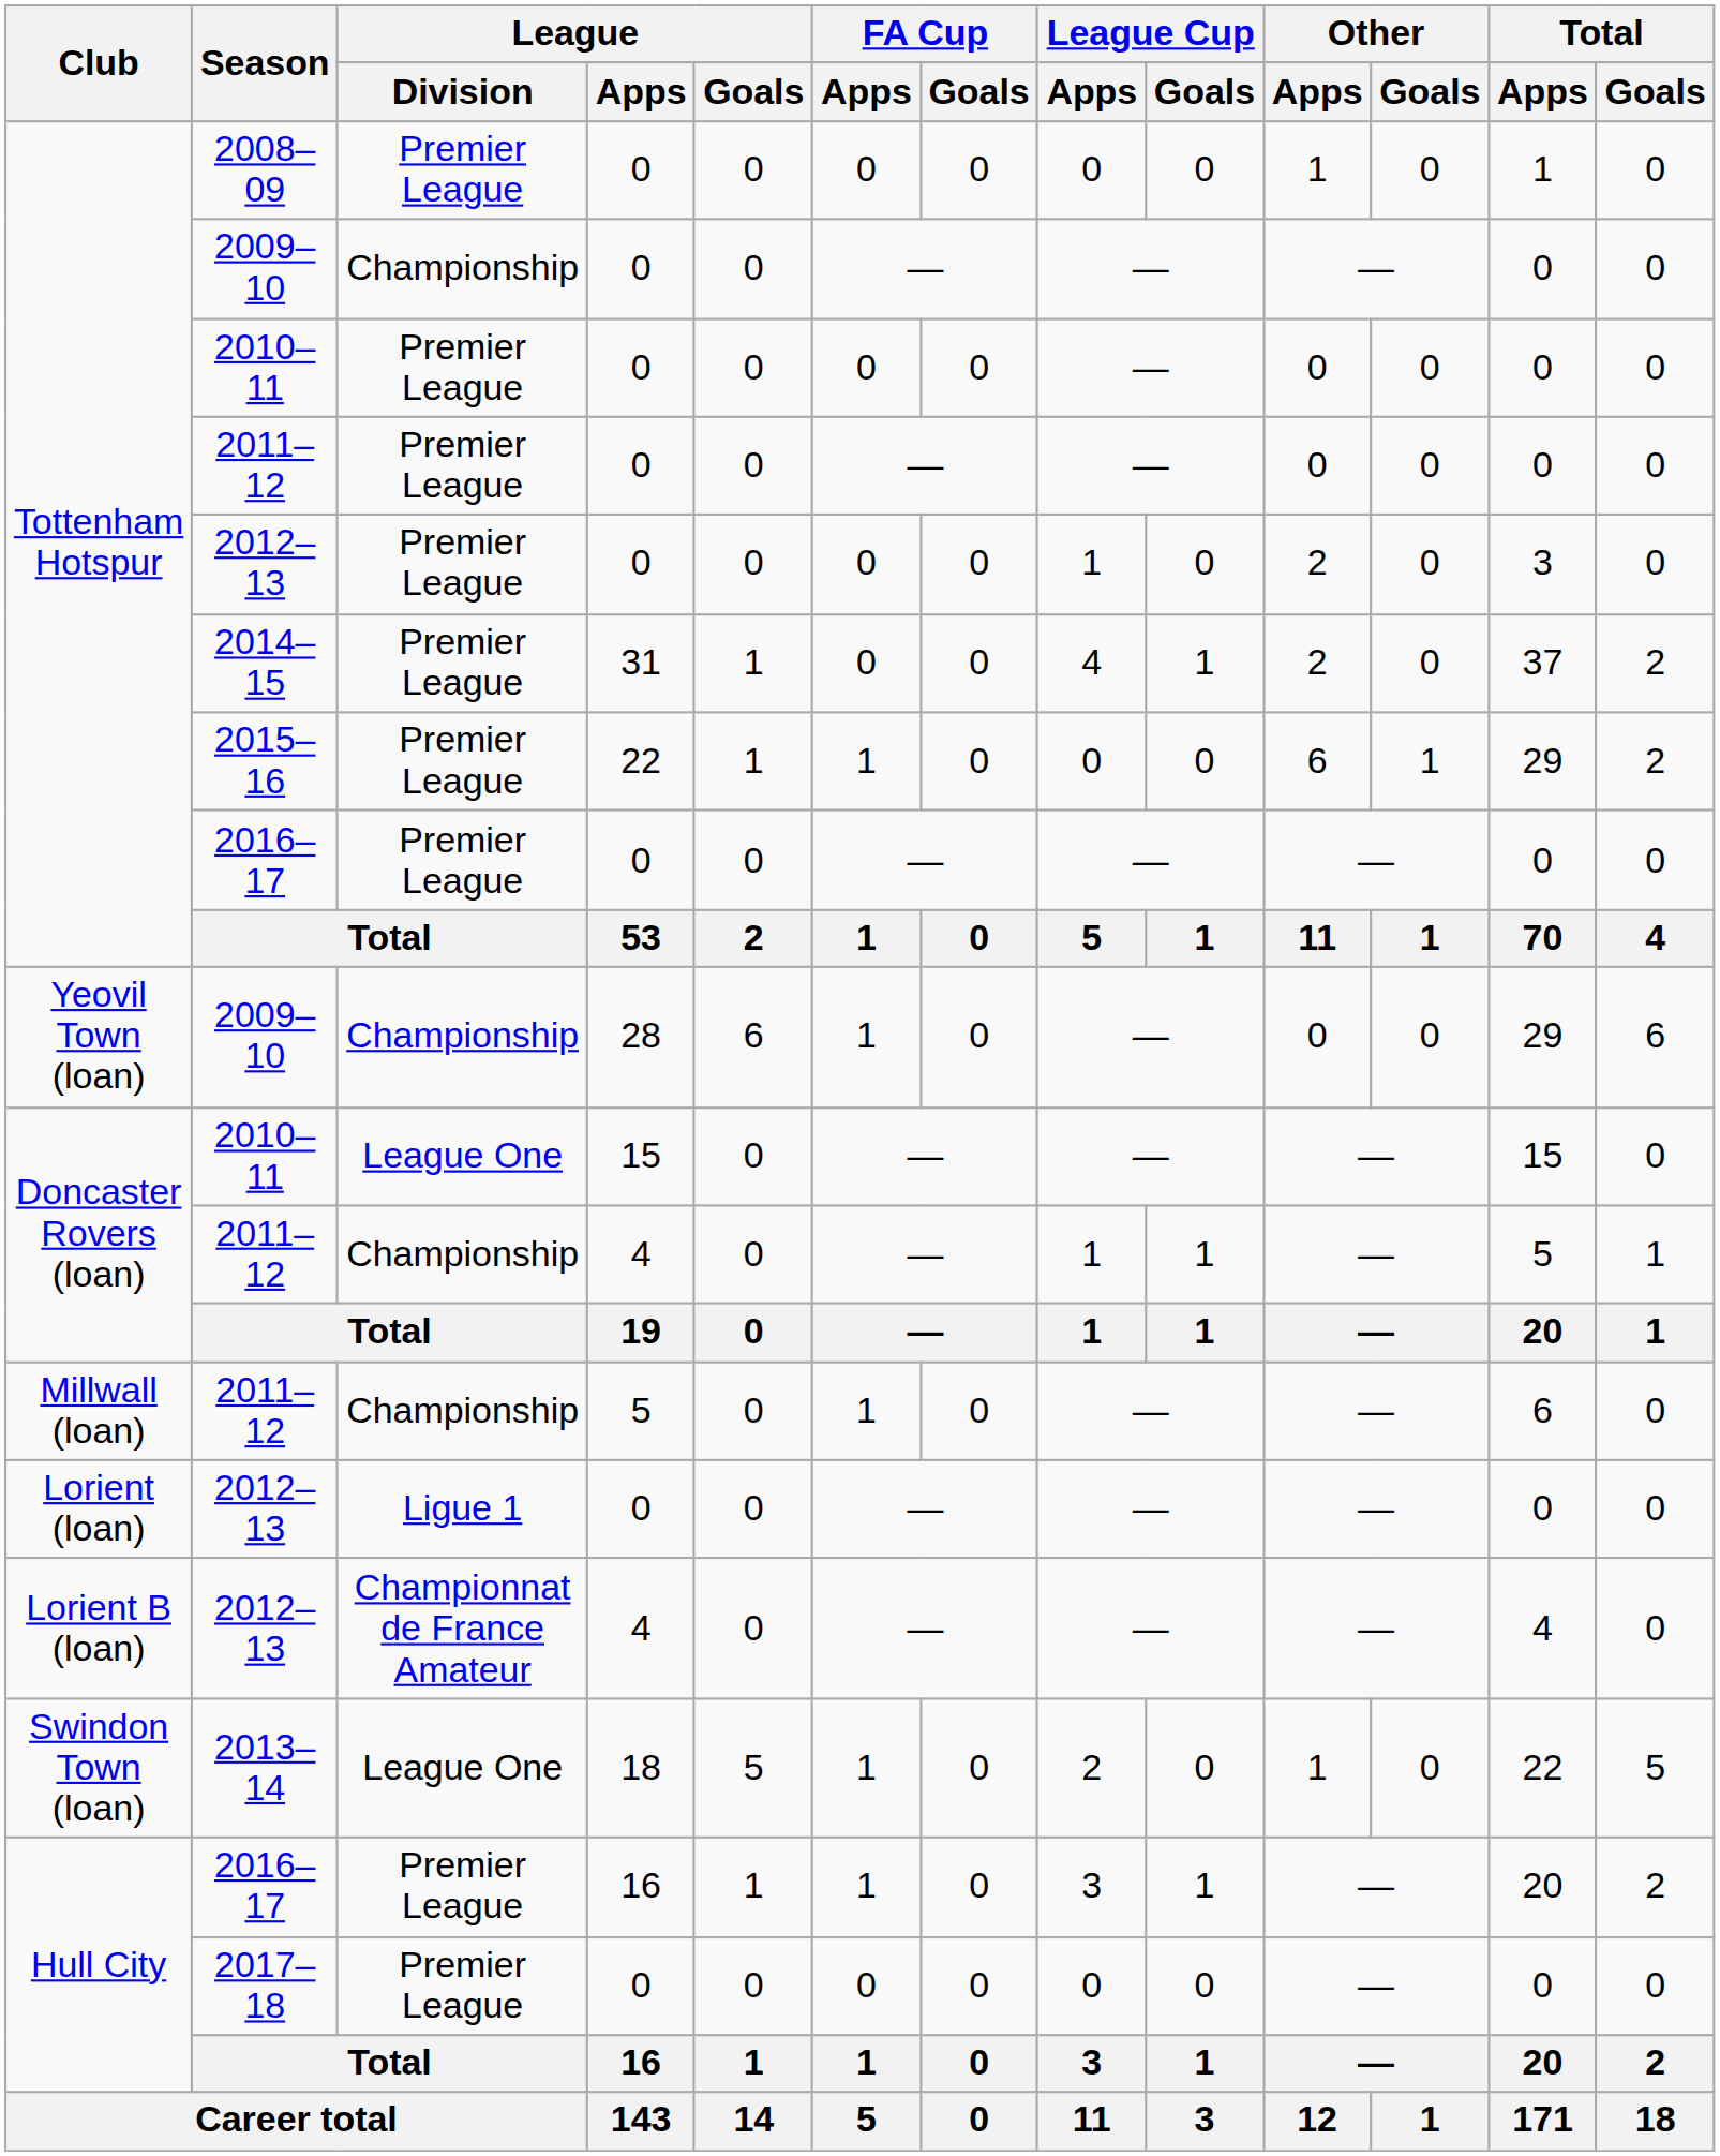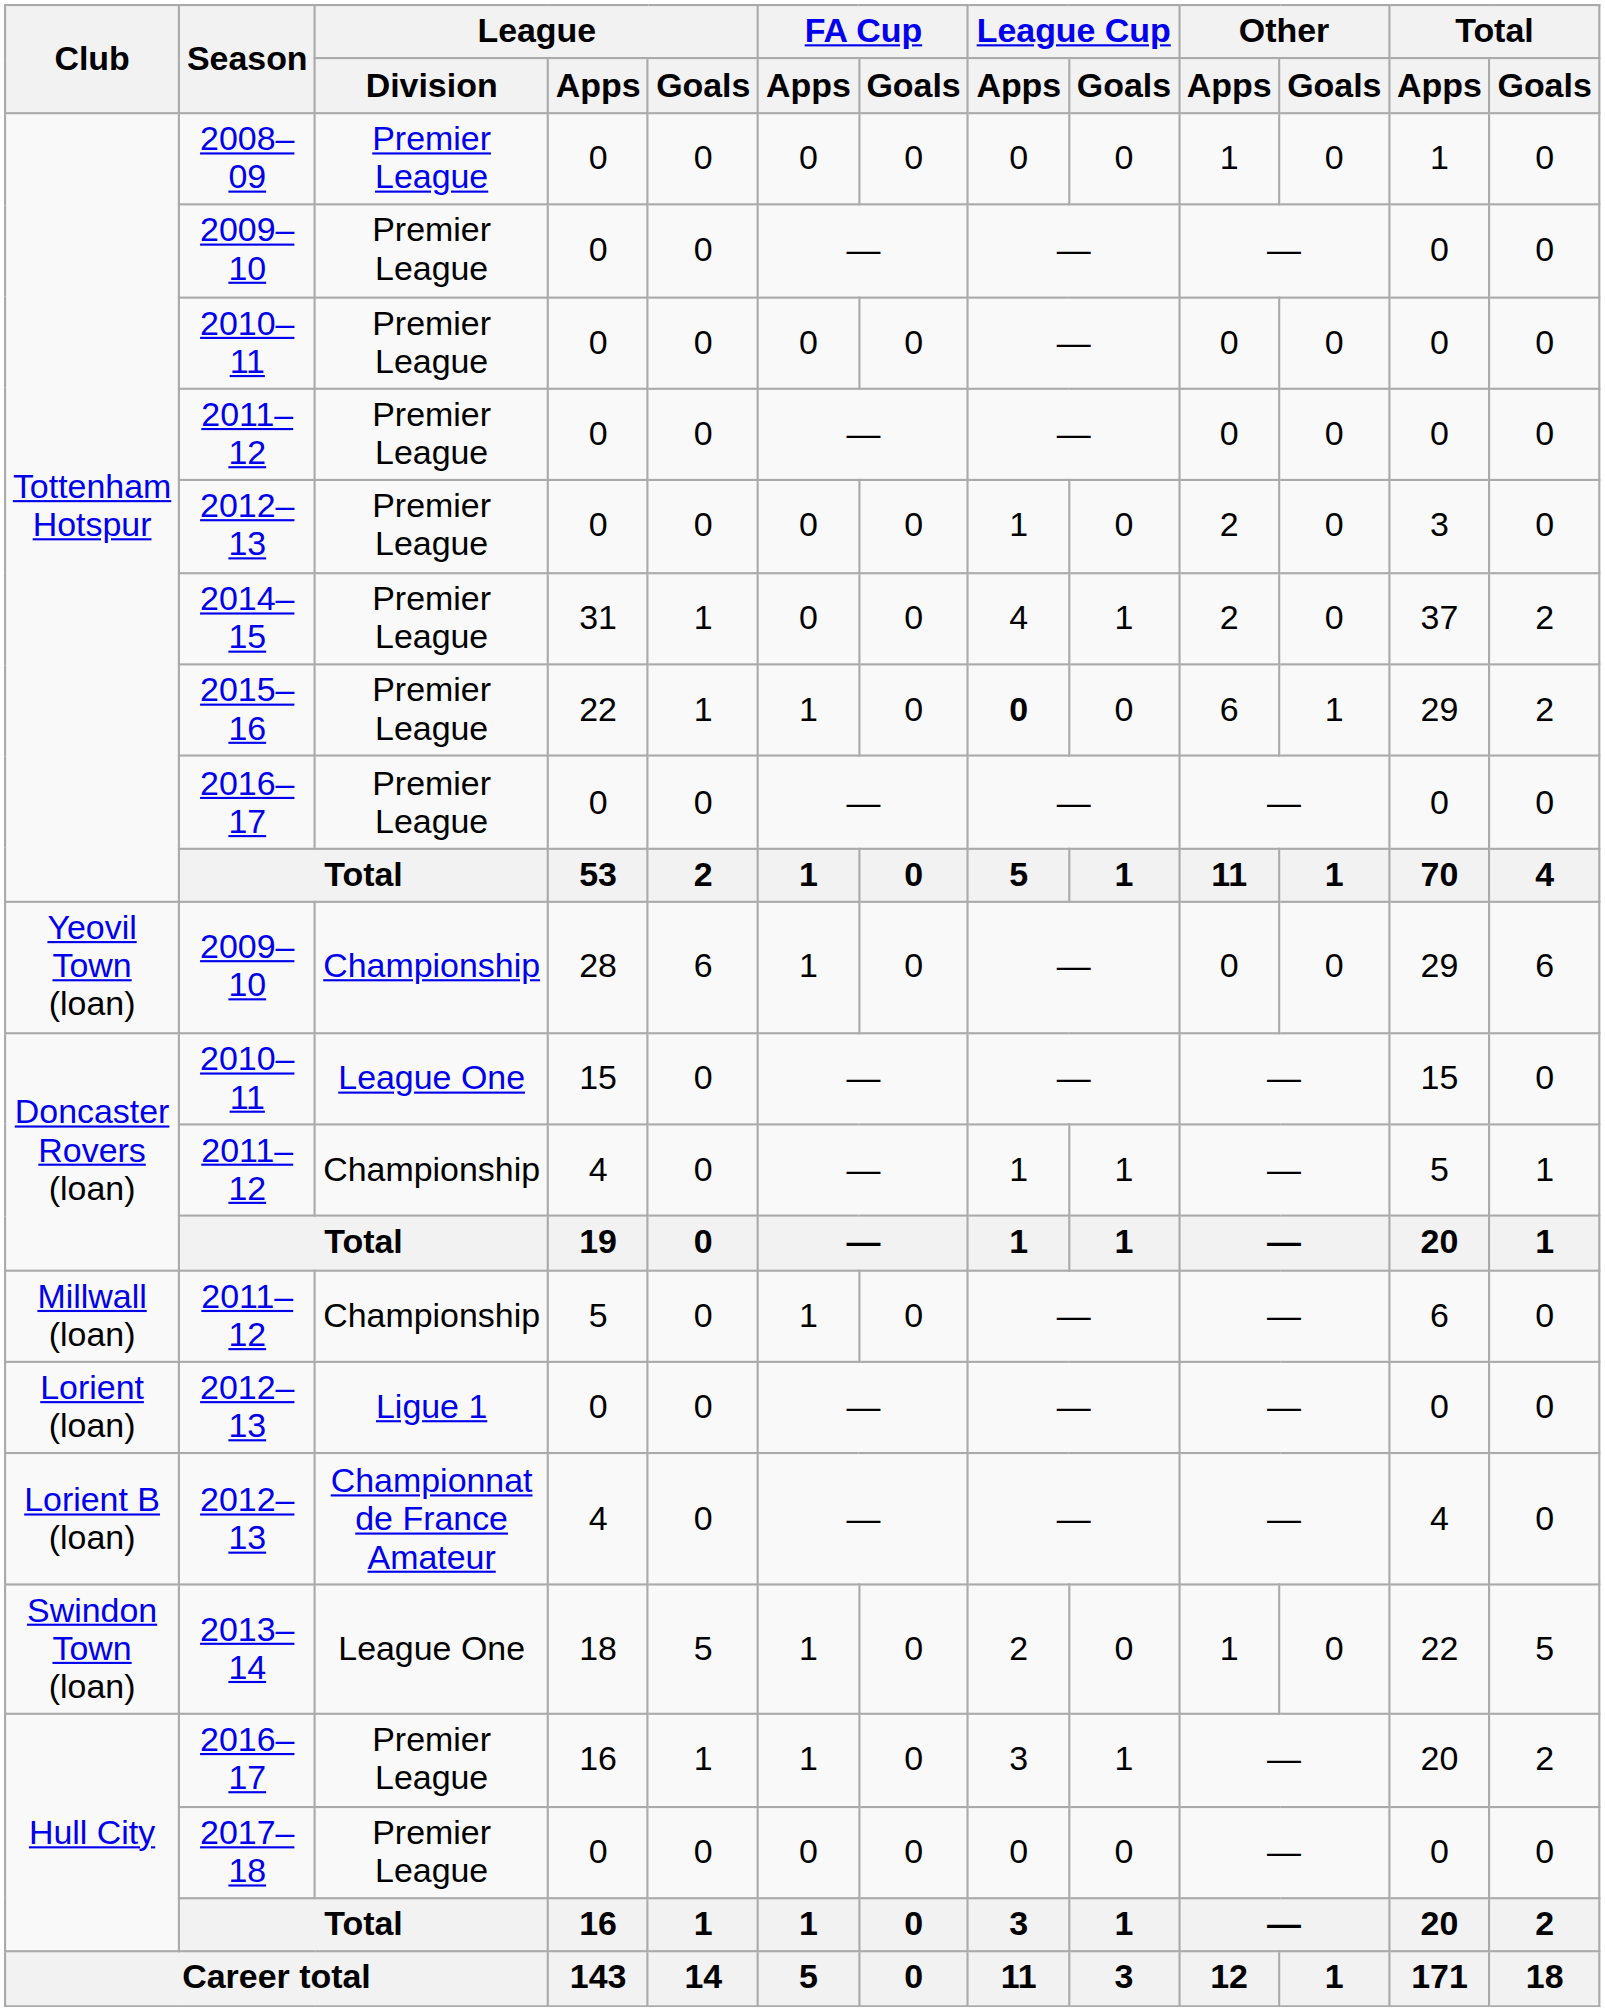Tottenham Hotspur / 2009–10 | League / Division: Championship -> Premier League
2015–16 | League Cup / Apps: normal -> bold
